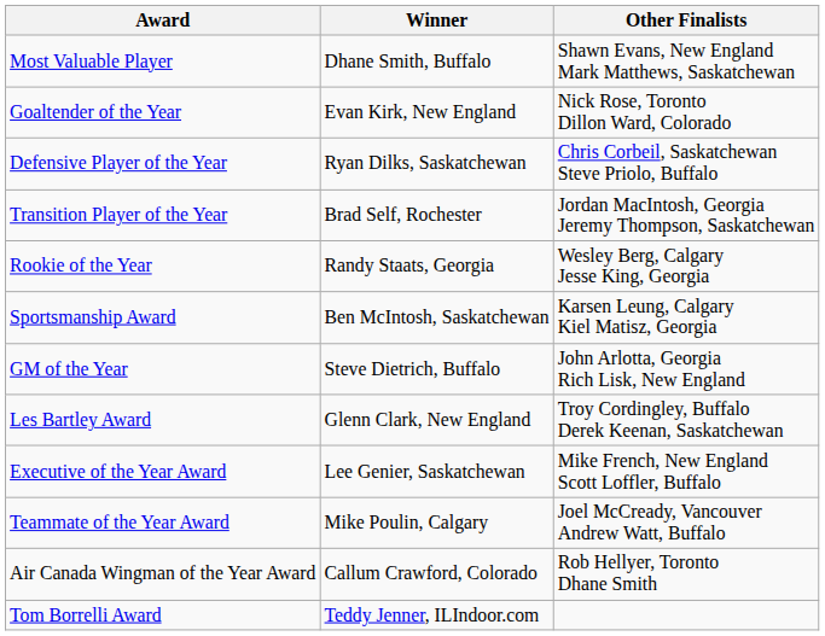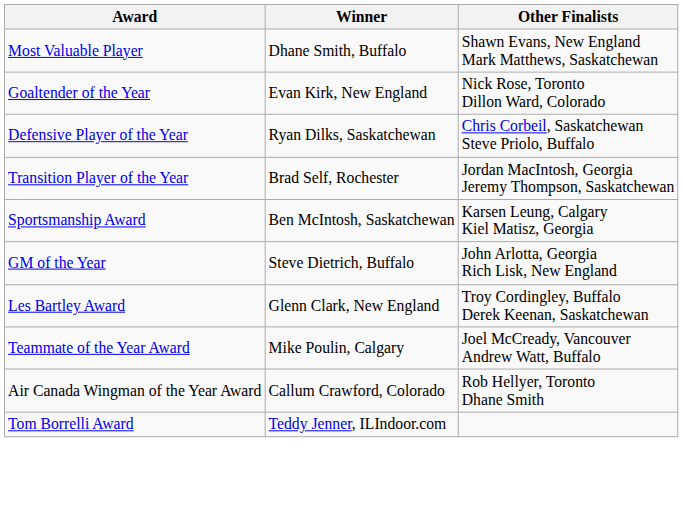- row: Rookie of the Year | Randy Staats, Georgia | Wesley Berg, Calgary Jesse King, Georgia
- row: Executive of the Year Award | Lee Genier, Saskatchewan | Mike French, New England Scott Loffler, Buffalo
